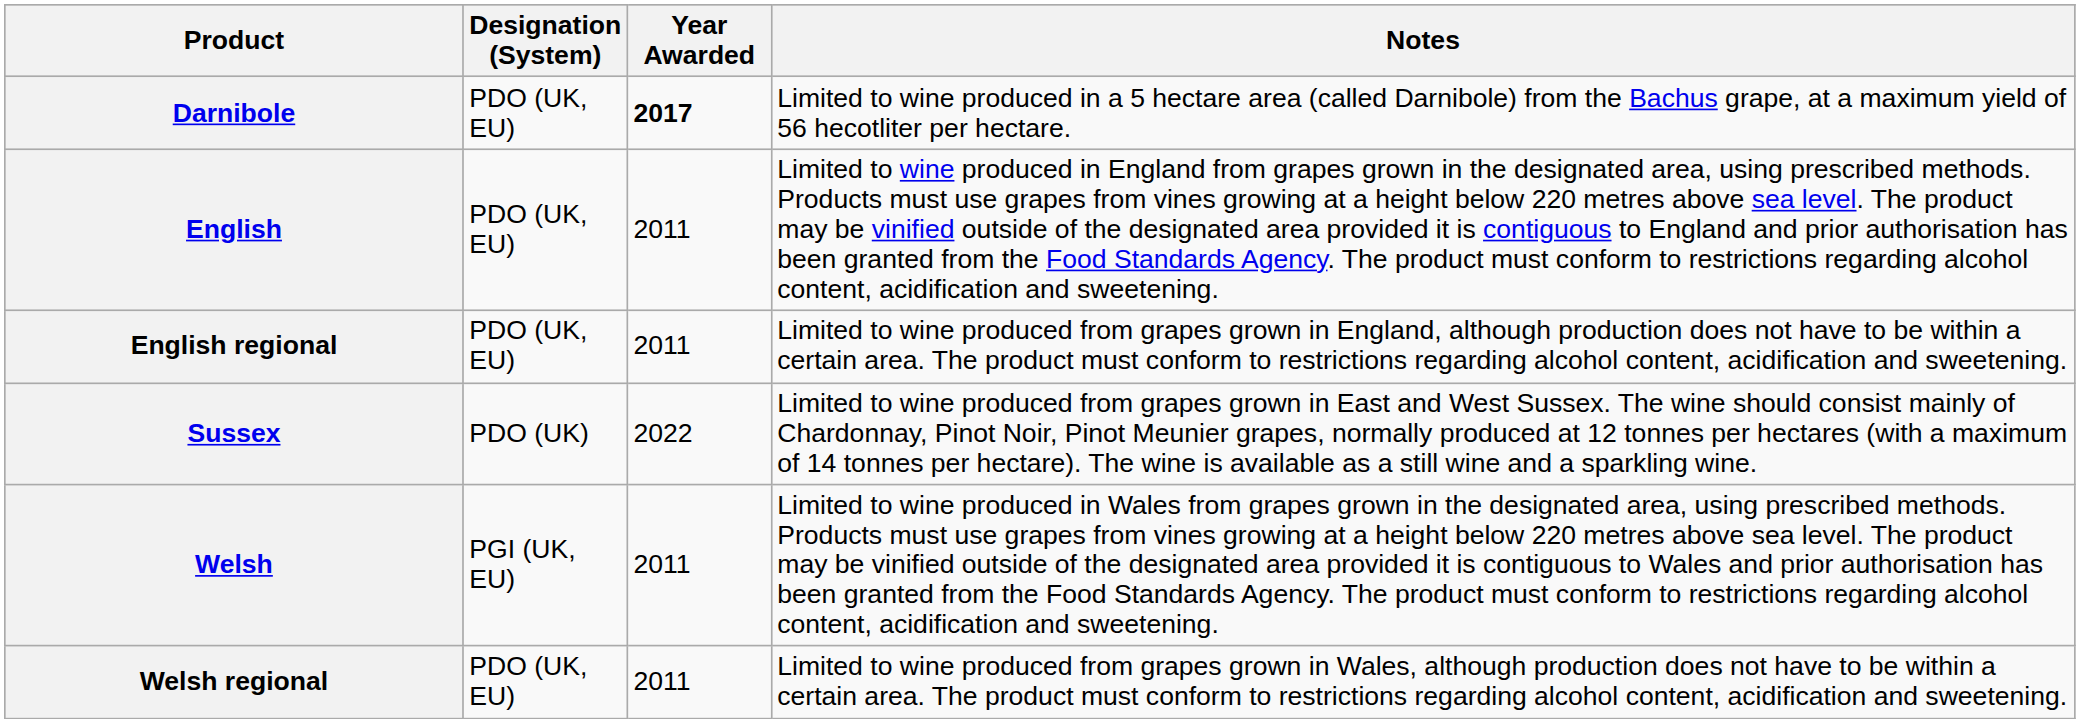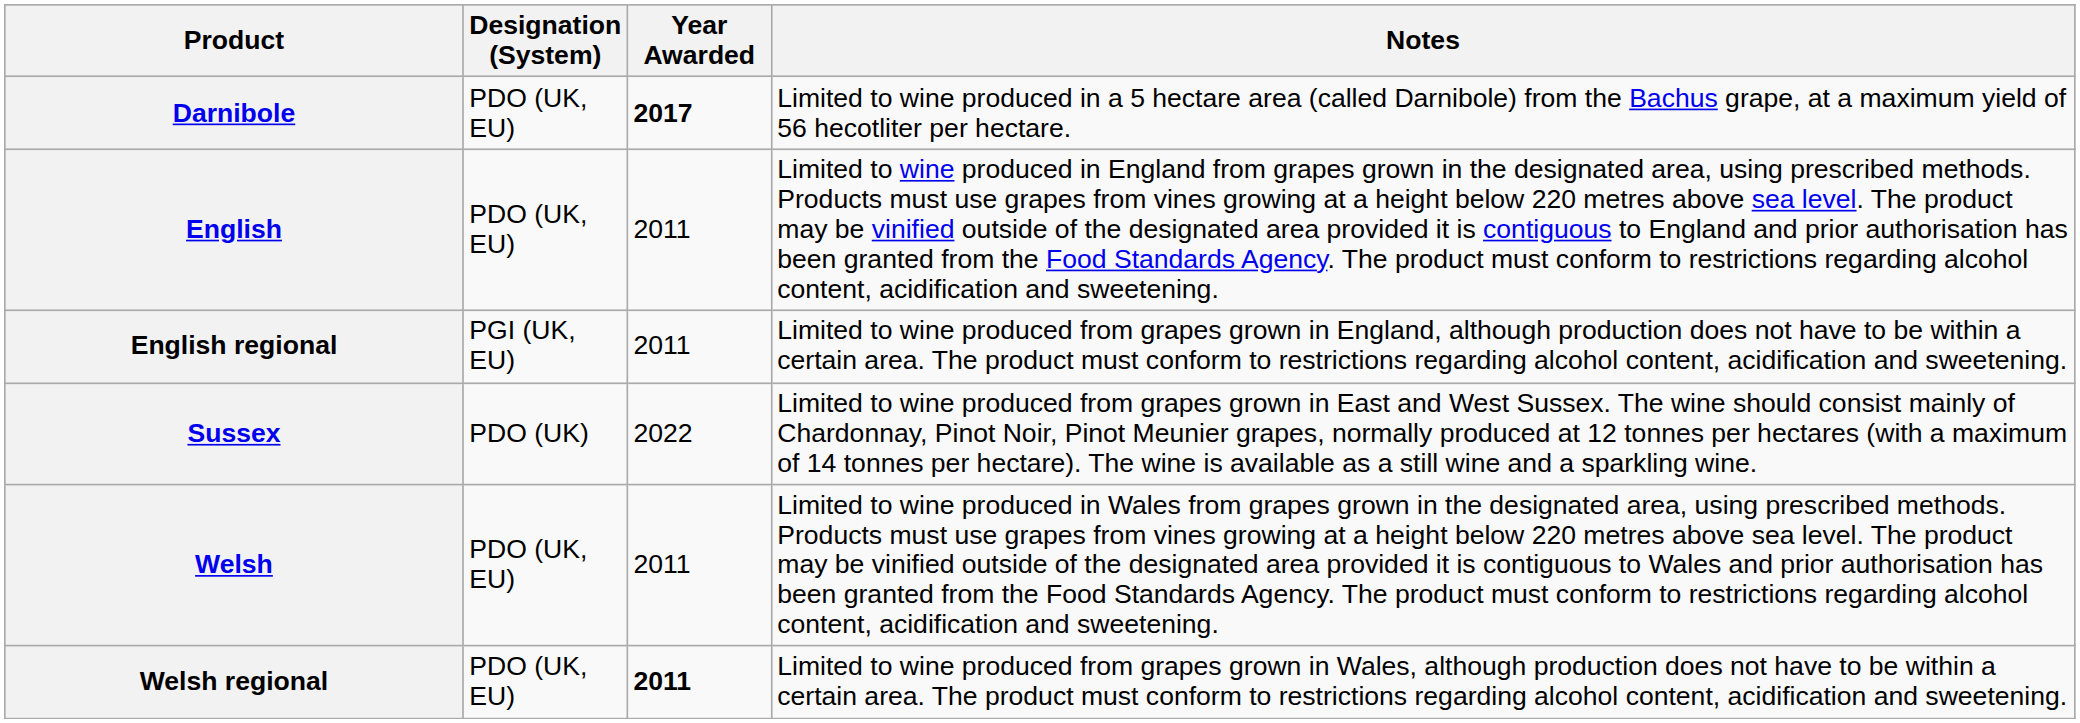English regional | Designation (System): PDO (UK, EU) -> PGI (UK, EU)
Welsh | Designation (System): PGI (UK, EU) -> PDO (UK, EU)
Welsh regional | Year Awarded: normal -> bold
